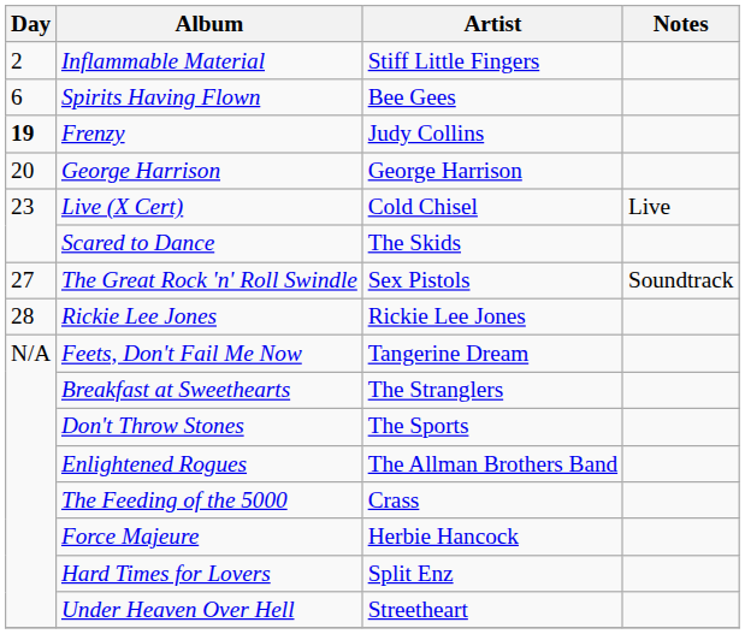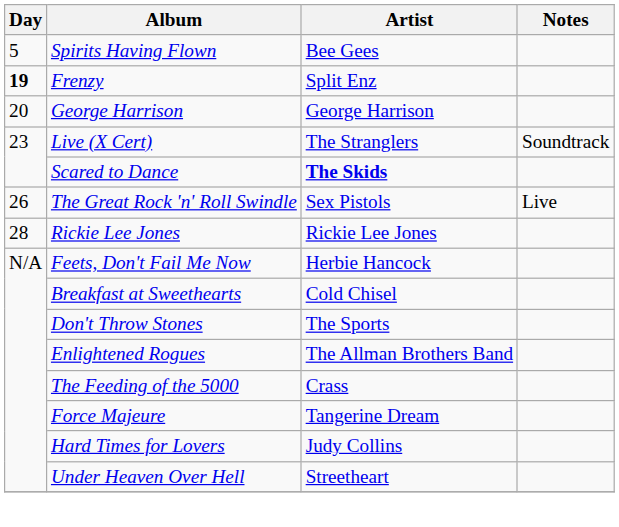- row: 2 | Inflammable Material | Stiff Little Fingers
Spirits Having Flown | Day: 6 -> 5
Frenzy | Artist: Judy Collins -> Split Enz
Live (X Cert) | Artist: Cold Chisel -> The Stranglers
Live (X Cert) | Notes: Live -> Soundtrack
Scared to Dance | Artist: normal -> bold
The Great Rock 'n' Roll Swindle | Day: 27 -> 26
The Great Rock 'n' Roll Swindle | Notes: Soundtrack -> Live
Feets, Don't Fail Me Now | Artist: Tangerine Dream -> Herbie Hancock
Breakfast at Sweethearts | Artist: The Stranglers -> Cold Chisel
Force Majeure | Artist: Herbie Hancock -> Tangerine Dream
Hard Times for Lovers | Artist: Split Enz -> Judy Collins
